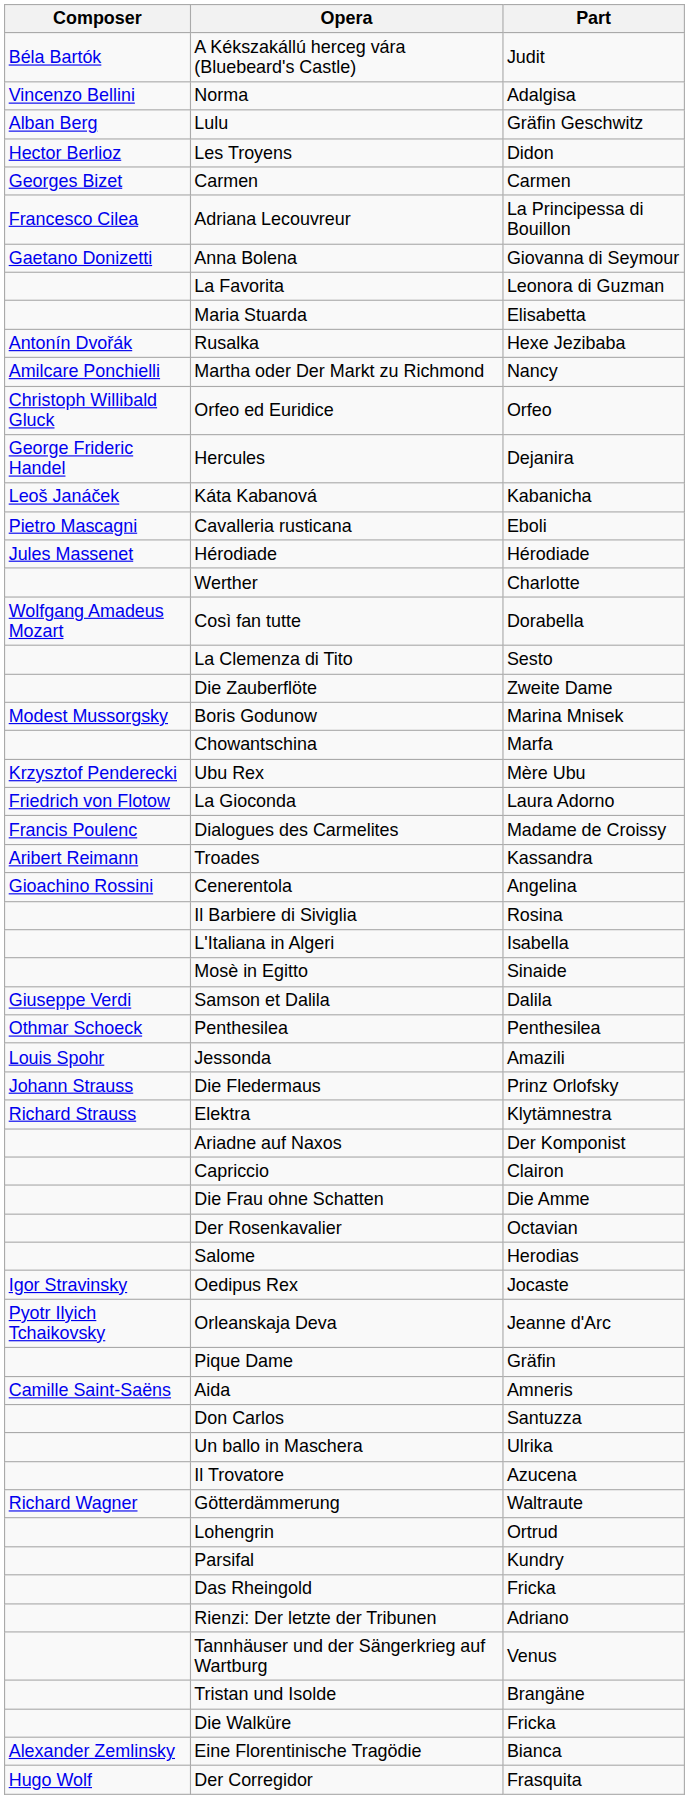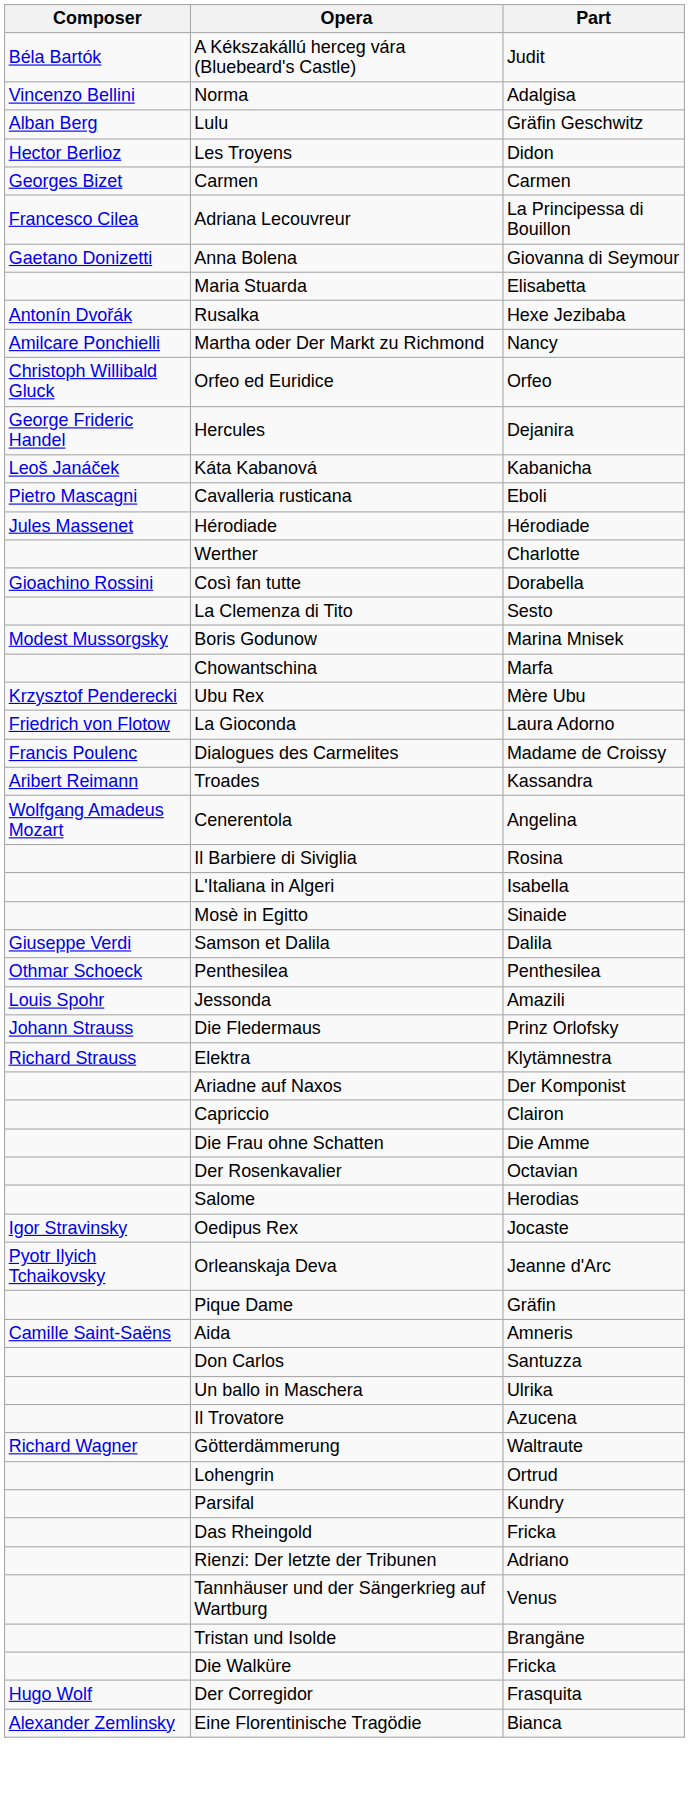- row: La Favorita | Leonora di Guzman
Così fan tutte | Composer: Wolfgang Amadeus Mozart -> Gioachino Rossini
- row: Die Zauberflöte | Zweite Dame
Cenerentola | Composer: Gioachino Rossini -> Wolfgang Amadeus Mozart
rows swapped: Der Corregidor <-> Eine Florentinische Tragödie
